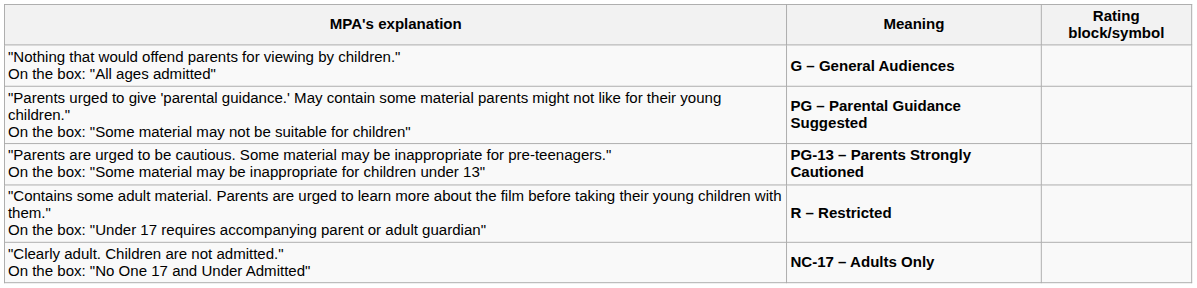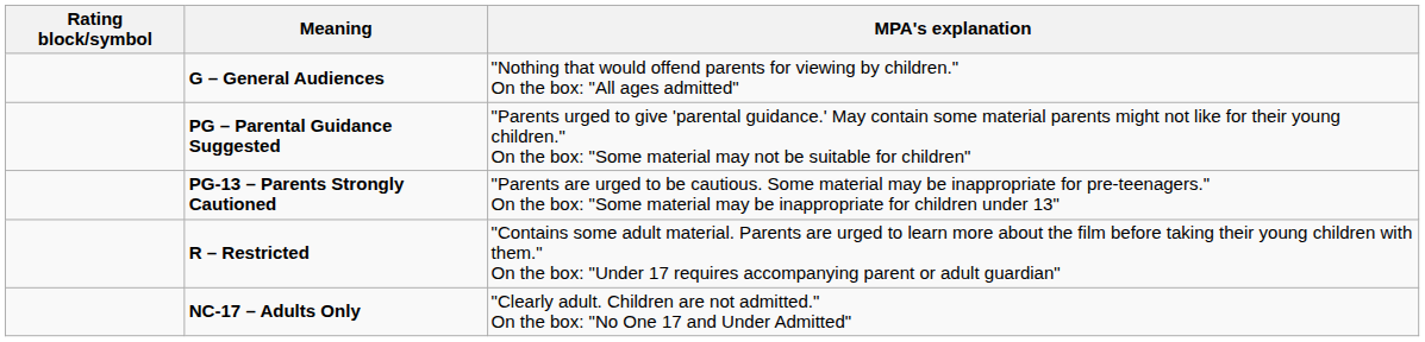columns swapped: Rating block/symbol <-> MPA's explanation
